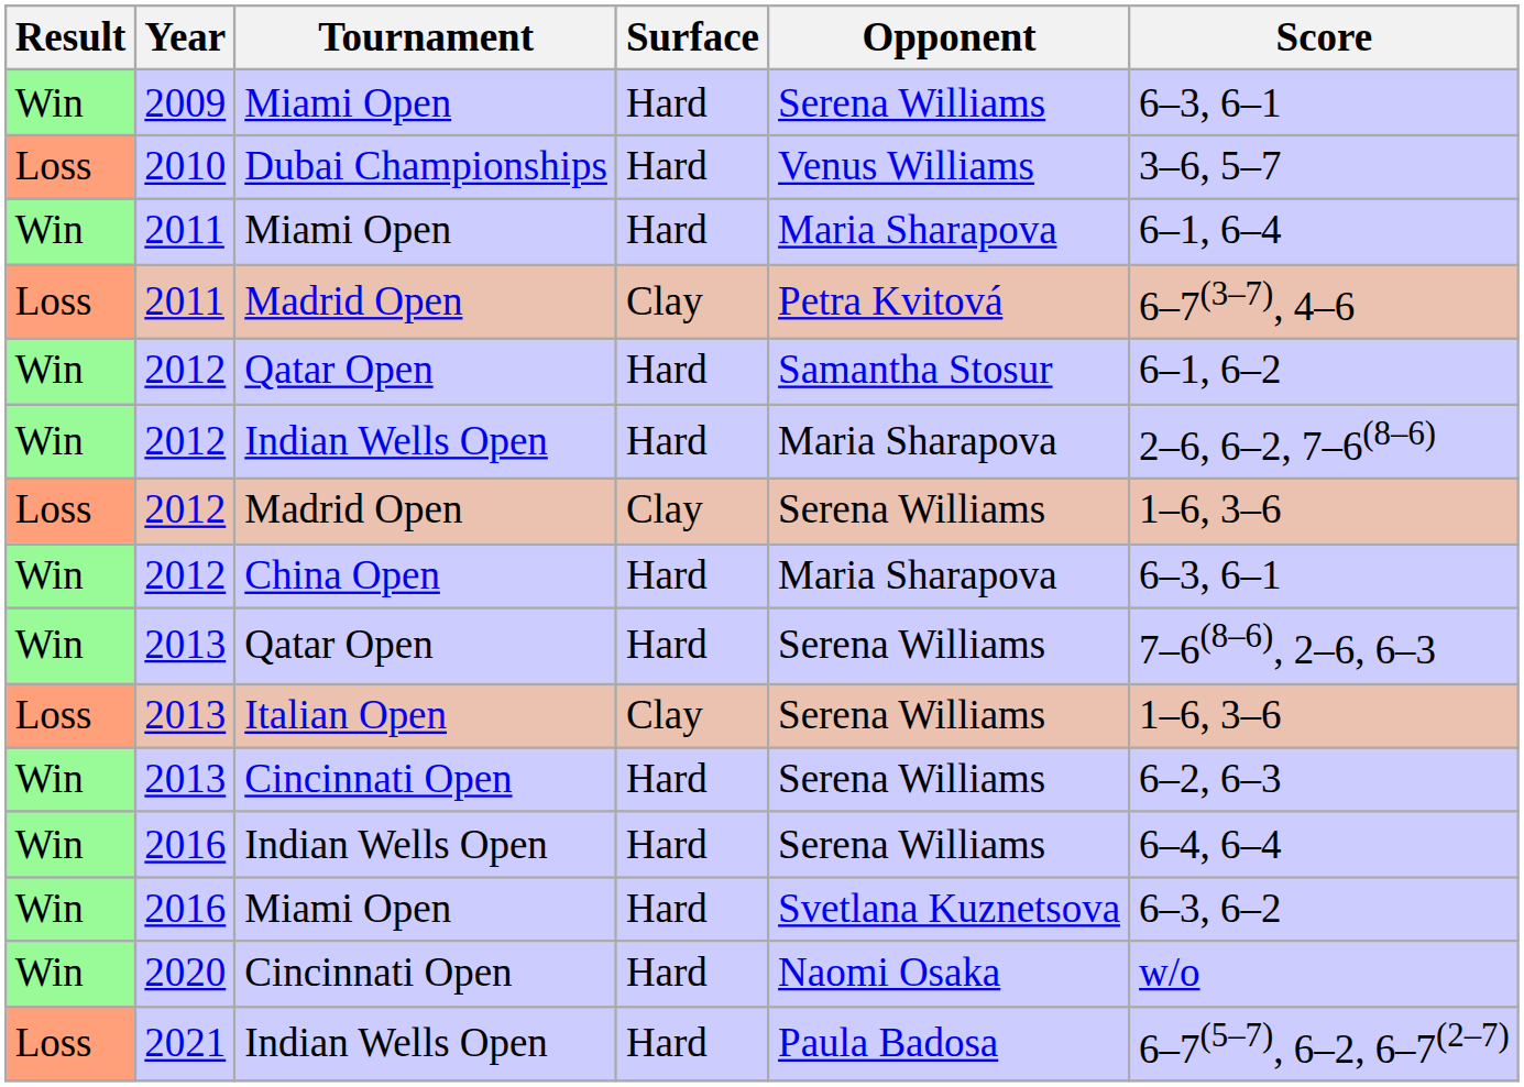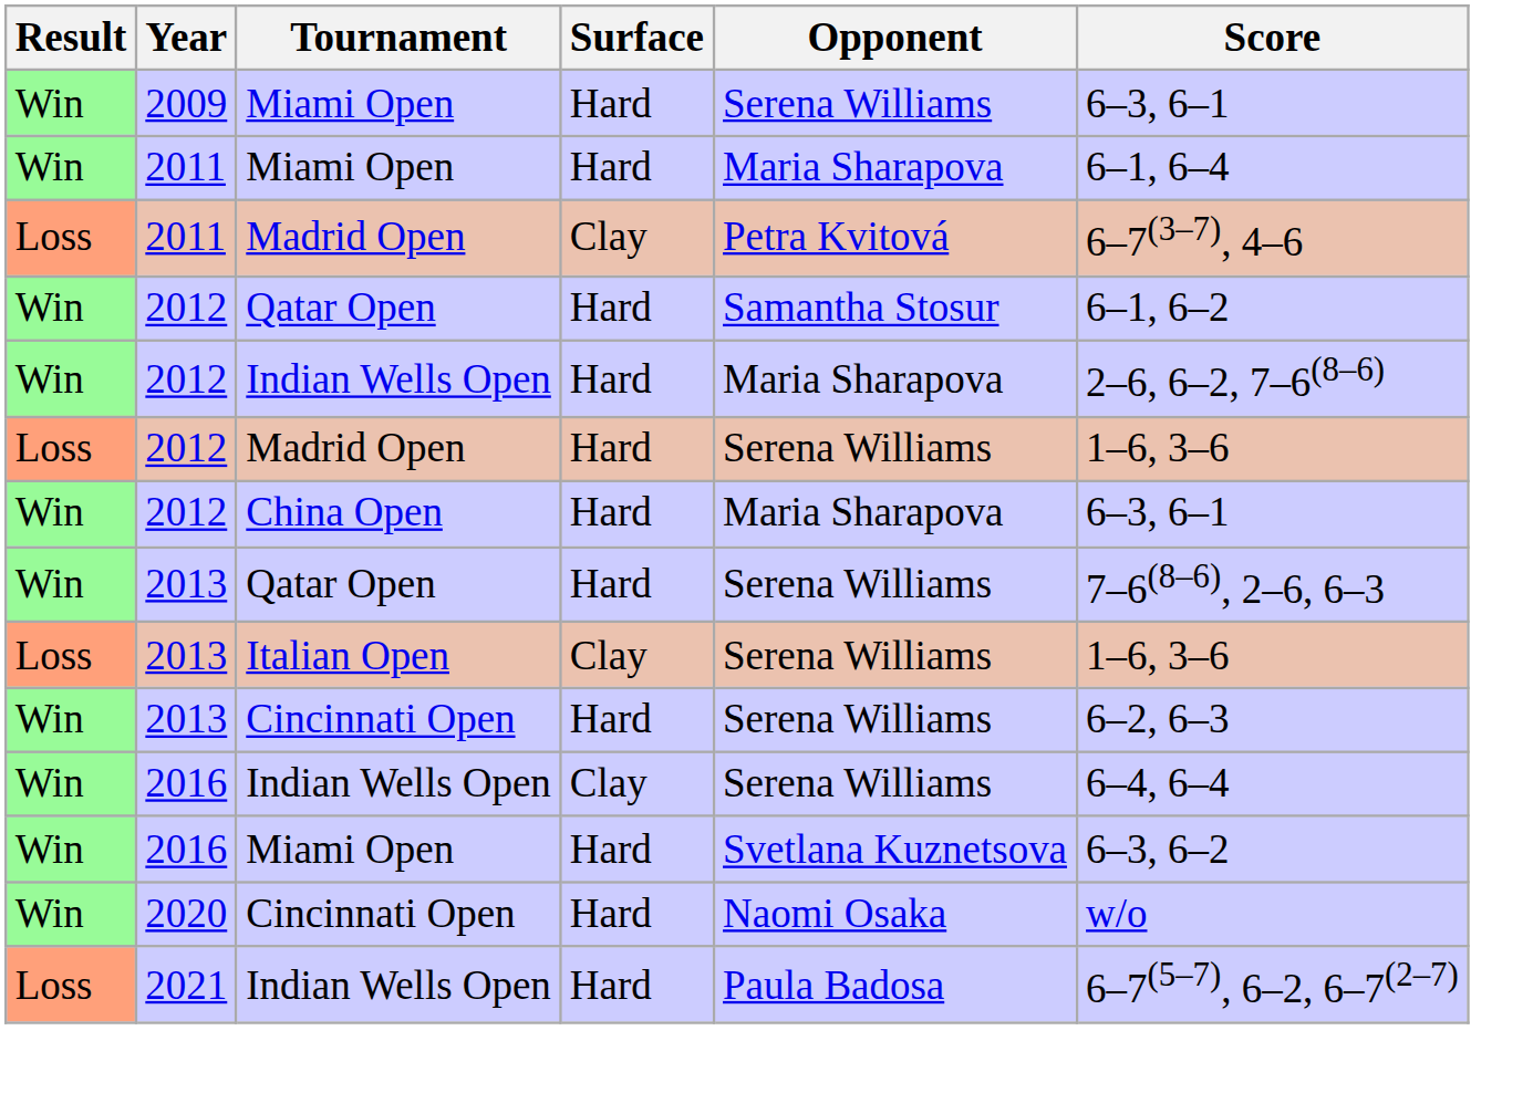- row: Loss | 2010 | Dubai Championships | Hard | Venus Williams | 3–6, 5–7
2012 / Madrid Open | Surface: Clay -> Hard
2016 / Indian Wells Open | Surface: Hard -> Clay
